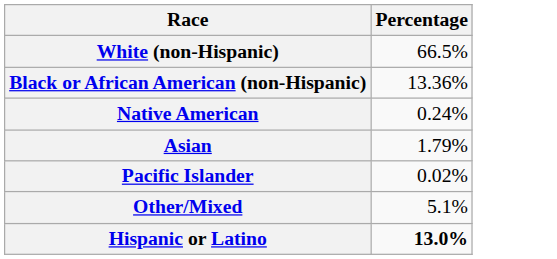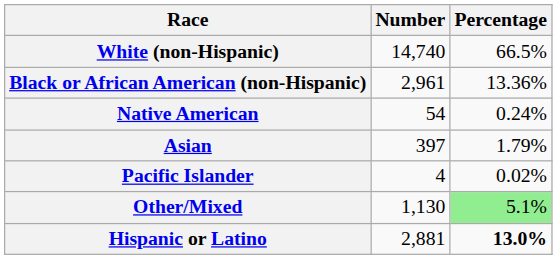+ column: Number | 14,740 | 2,961 | 54 | 397 | 4 | 1,130 | 2,881
Other/Mixed | Percentage: no background -> lightgreen background
